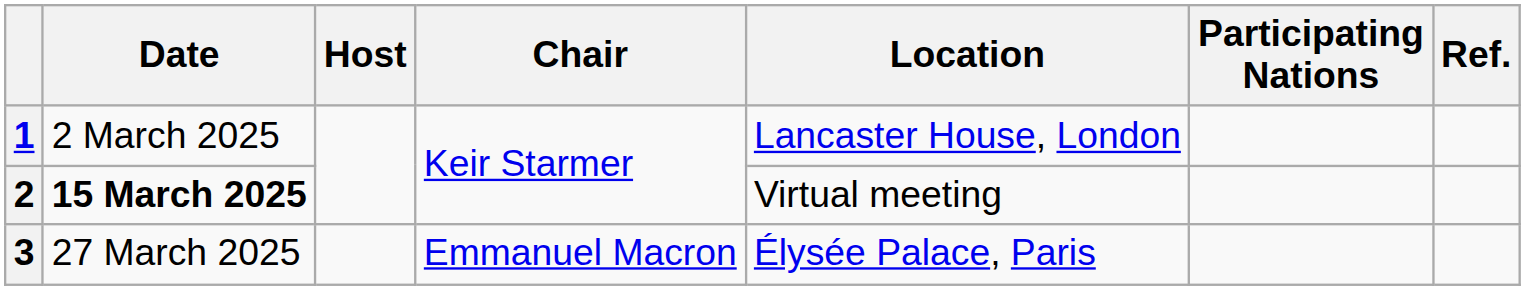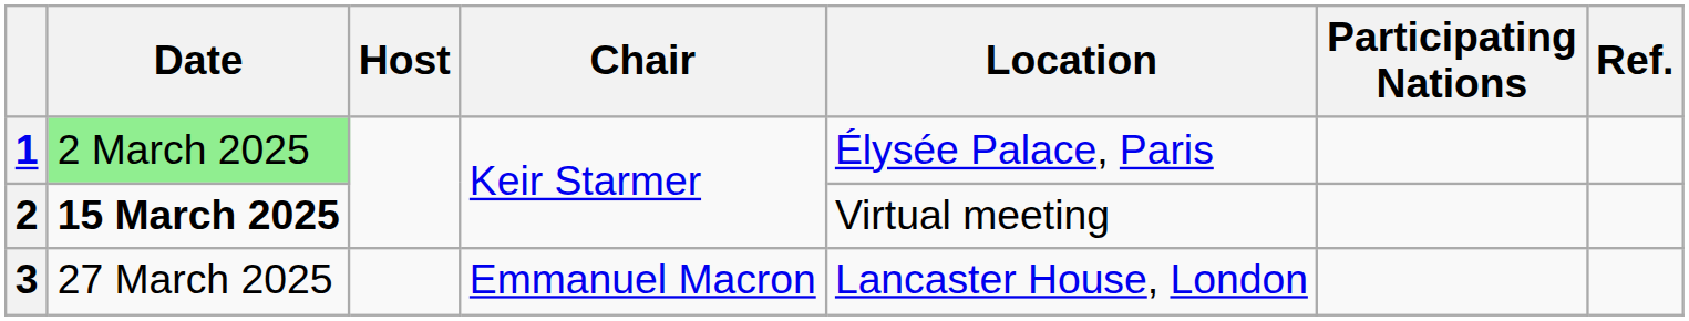1 | Date: no background -> lightgreen background
1 | Location: Lancaster House, London -> Élysée Palace, Paris
3 | Location: Élysée Palace, Paris -> Lancaster House, London
